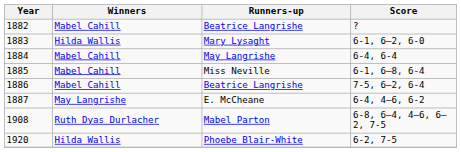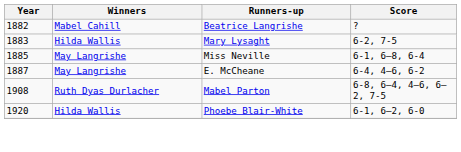1883 | Score: 6-1, 6–2, 6-0 -> 6-2, 7-5
- row: 1884 | Mabel Cahill | May Langrishe | 6-4, 6-4
1885 | Winners: Mabel Cahill -> May Langrishe
- row: 1886 | Mabel Cahill | Beatrice Langrishe | 7-5, 6–2, 6-4
1920 | Score: 6-2, 7-5 -> 6-1, 6–2, 6-0
